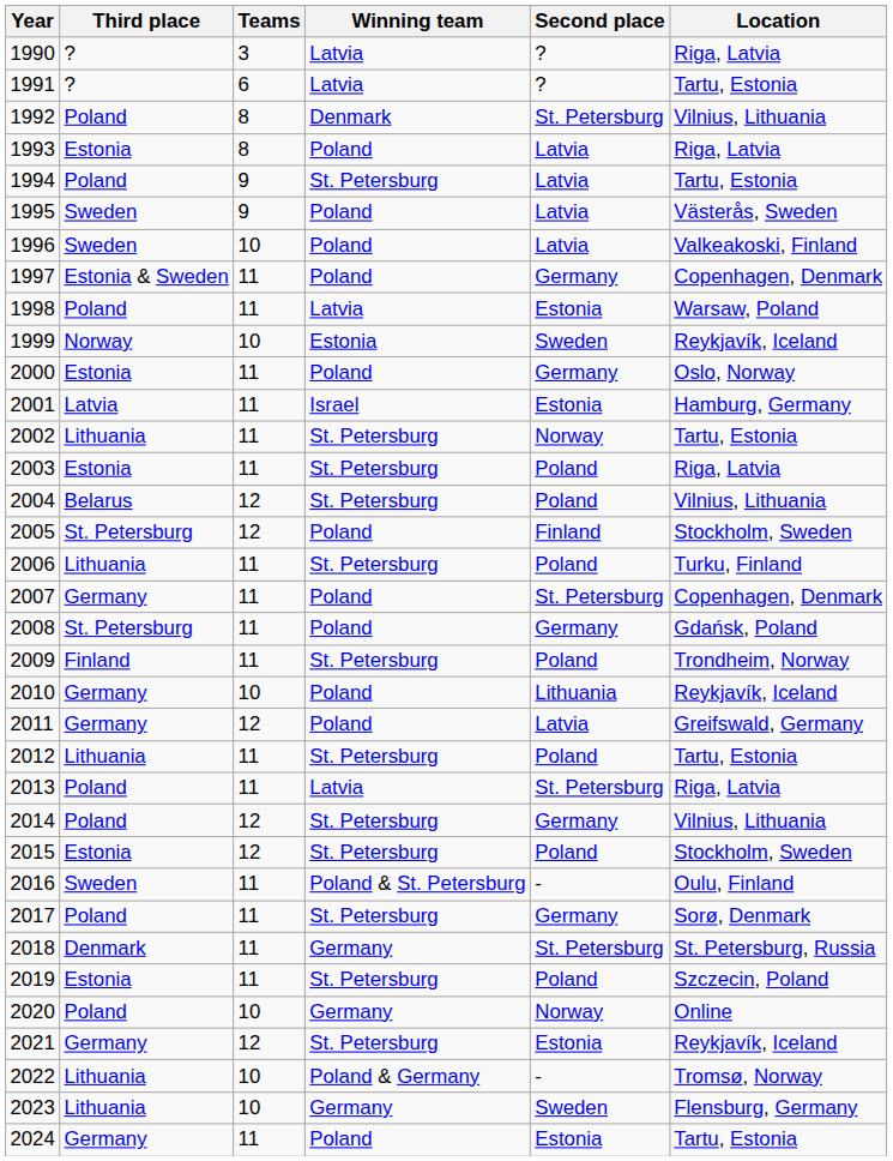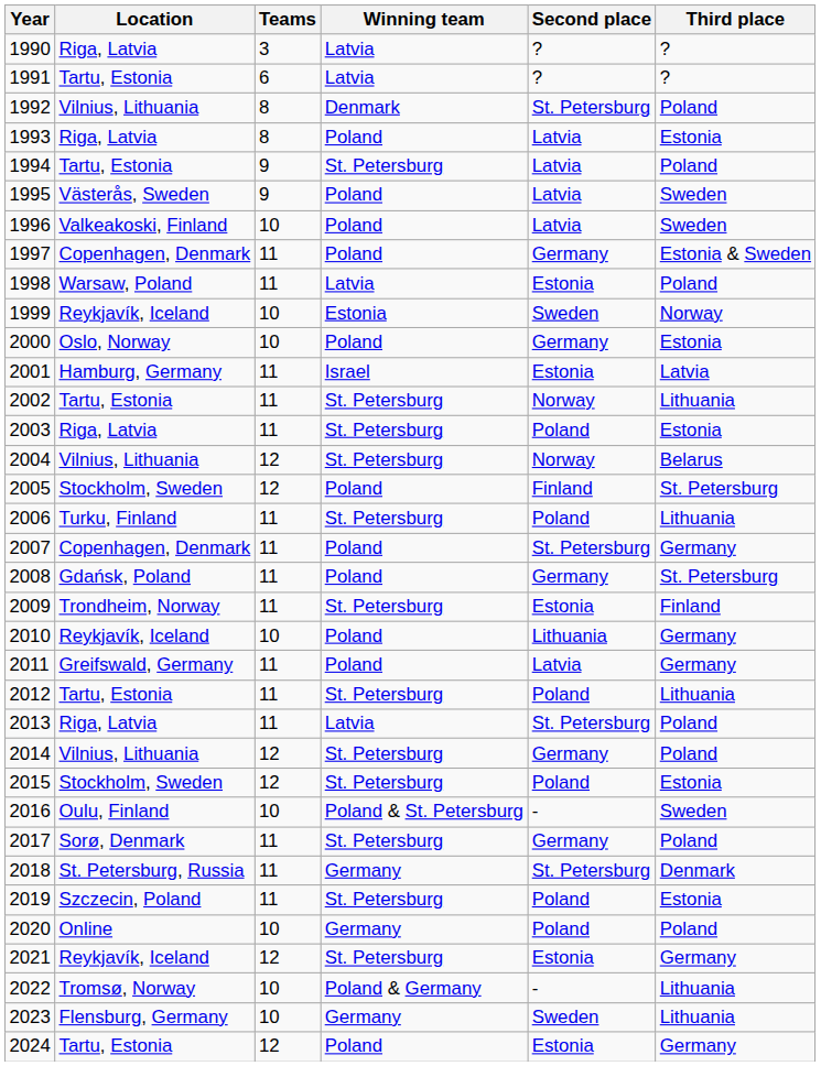columns swapped: Location <-> Third place
2000 | Teams: 11 -> 10
2004 | Second place: Poland -> Norway
2009 | Second place: Poland -> Estonia
2011 | Teams: 12 -> 11
2016 | Teams: 11 -> 10
2020 | Second place: Norway -> Poland
2024 | Teams: 11 -> 12
